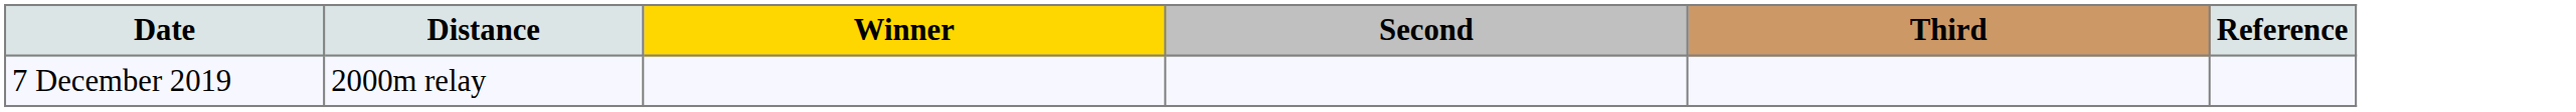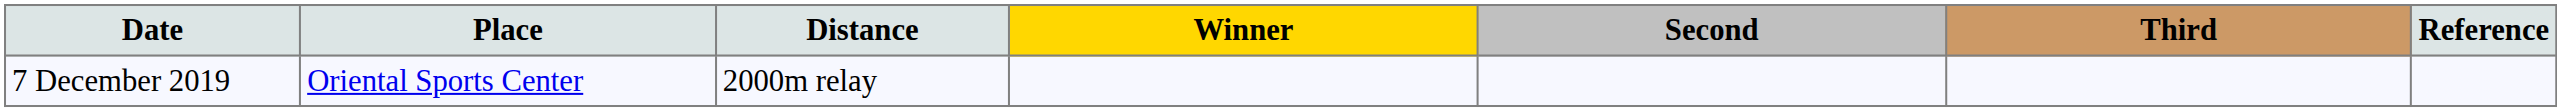+ column: Place | Oriental Sports Center
